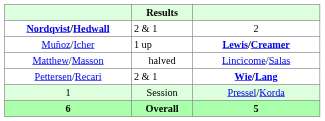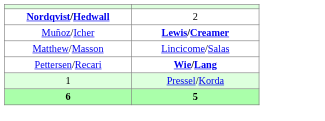- column: Results | 2 & 1 | 1 up | halved | 2 & 1 | Session | Overall
